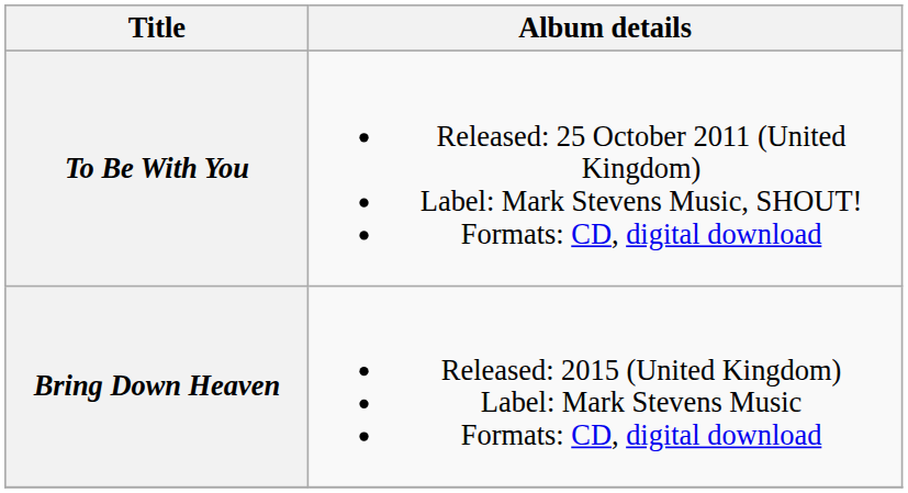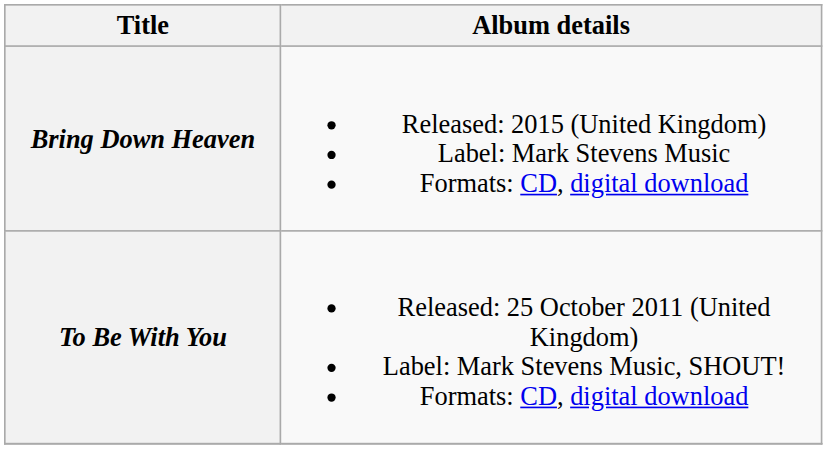rows swapped: To Be With You <-> Bring Down Heaven
